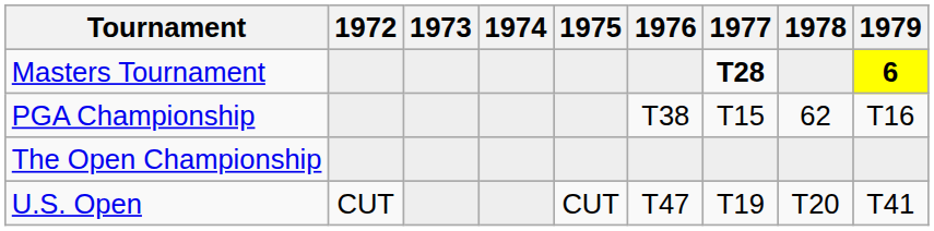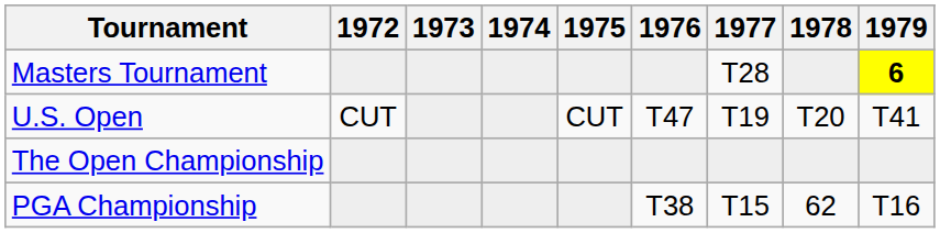Masters Tournament | 1977: bold -> normal
rows swapped: U.S. Open <-> PGA Championship
